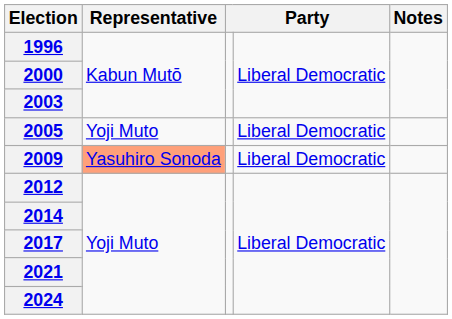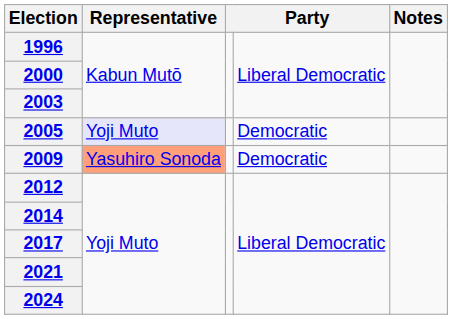2005 | Representative: no background -> lavender background
2005 | column 4: Liberal Democratic -> Democratic
2009 | column 4: Liberal Democratic -> Democratic
